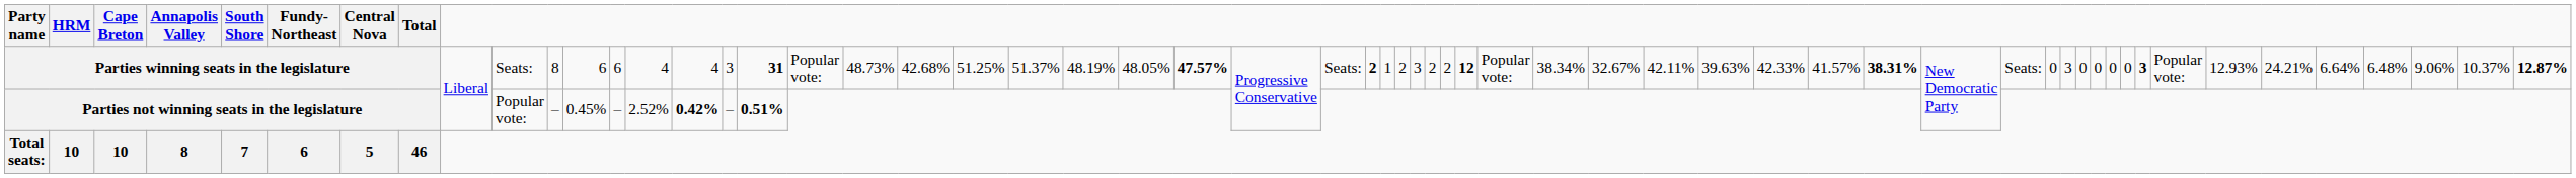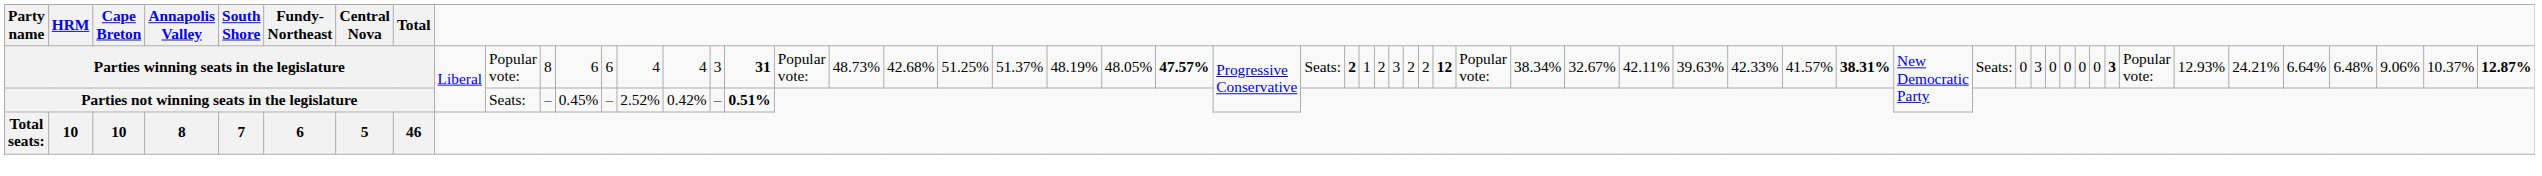Parties winning seats in the legislature | column 12: Seats: -> Popular vote:
Parties not winning seats in the legislature | column 12: Popular vote: -> Seats:
Parties not winning seats in the legislature | column 17: bold -> normal
